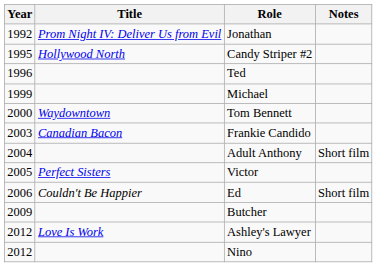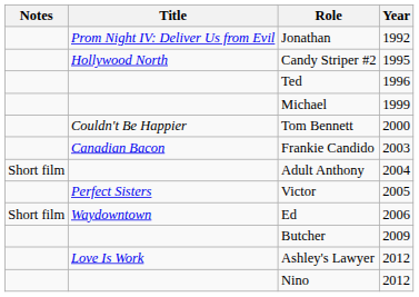columns swapped: Year <-> Notes
Tom Bennett | Title: Waydowntown -> Couldn't Be Happier
Ed | Title: Couldn't Be Happier -> Waydowntown
